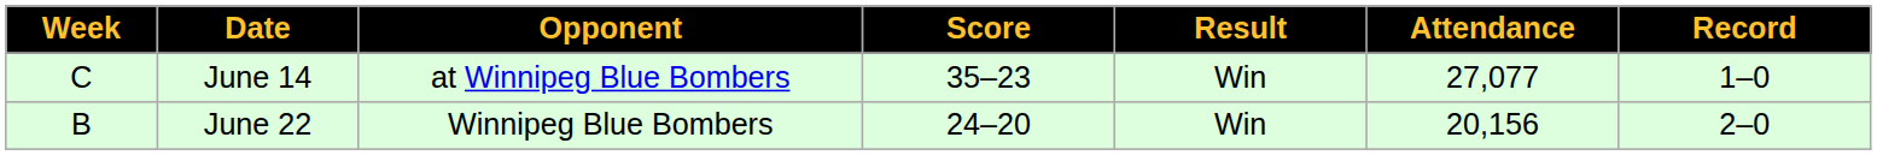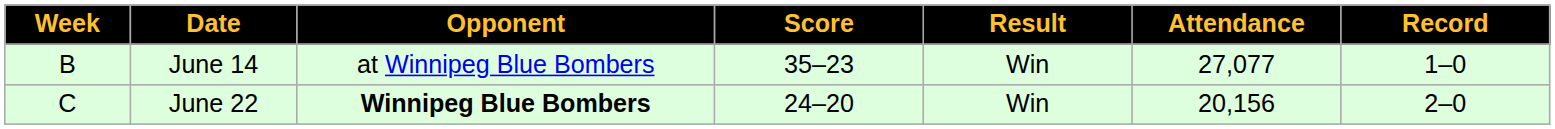June 14 | Week: C -> B
June 22 | Week: B -> C
June 22 | Opponent: normal -> bold
